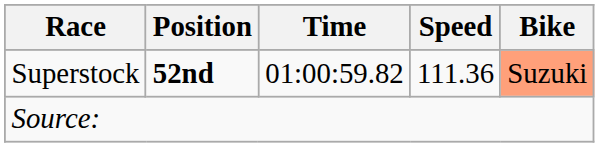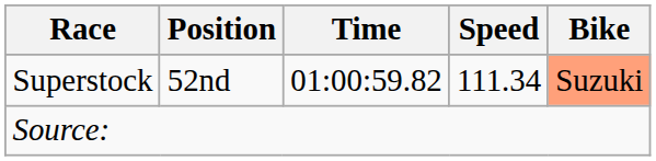Superstock | Position: bold -> normal
Superstock | Speed: 111.36 -> 111.34
